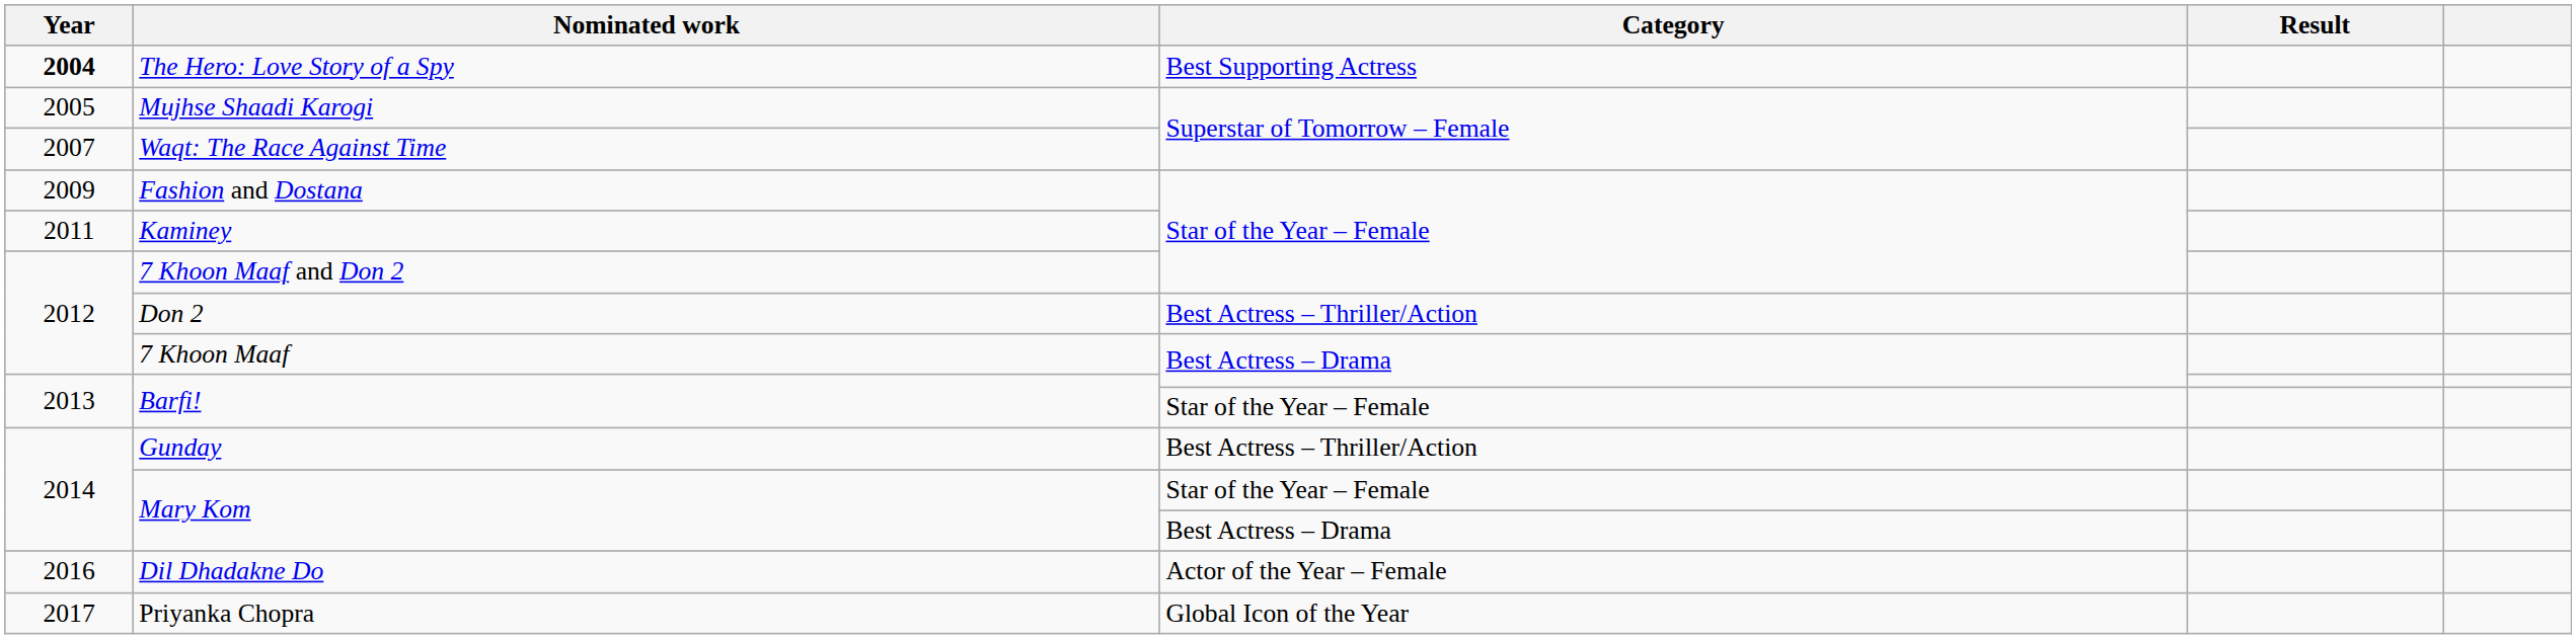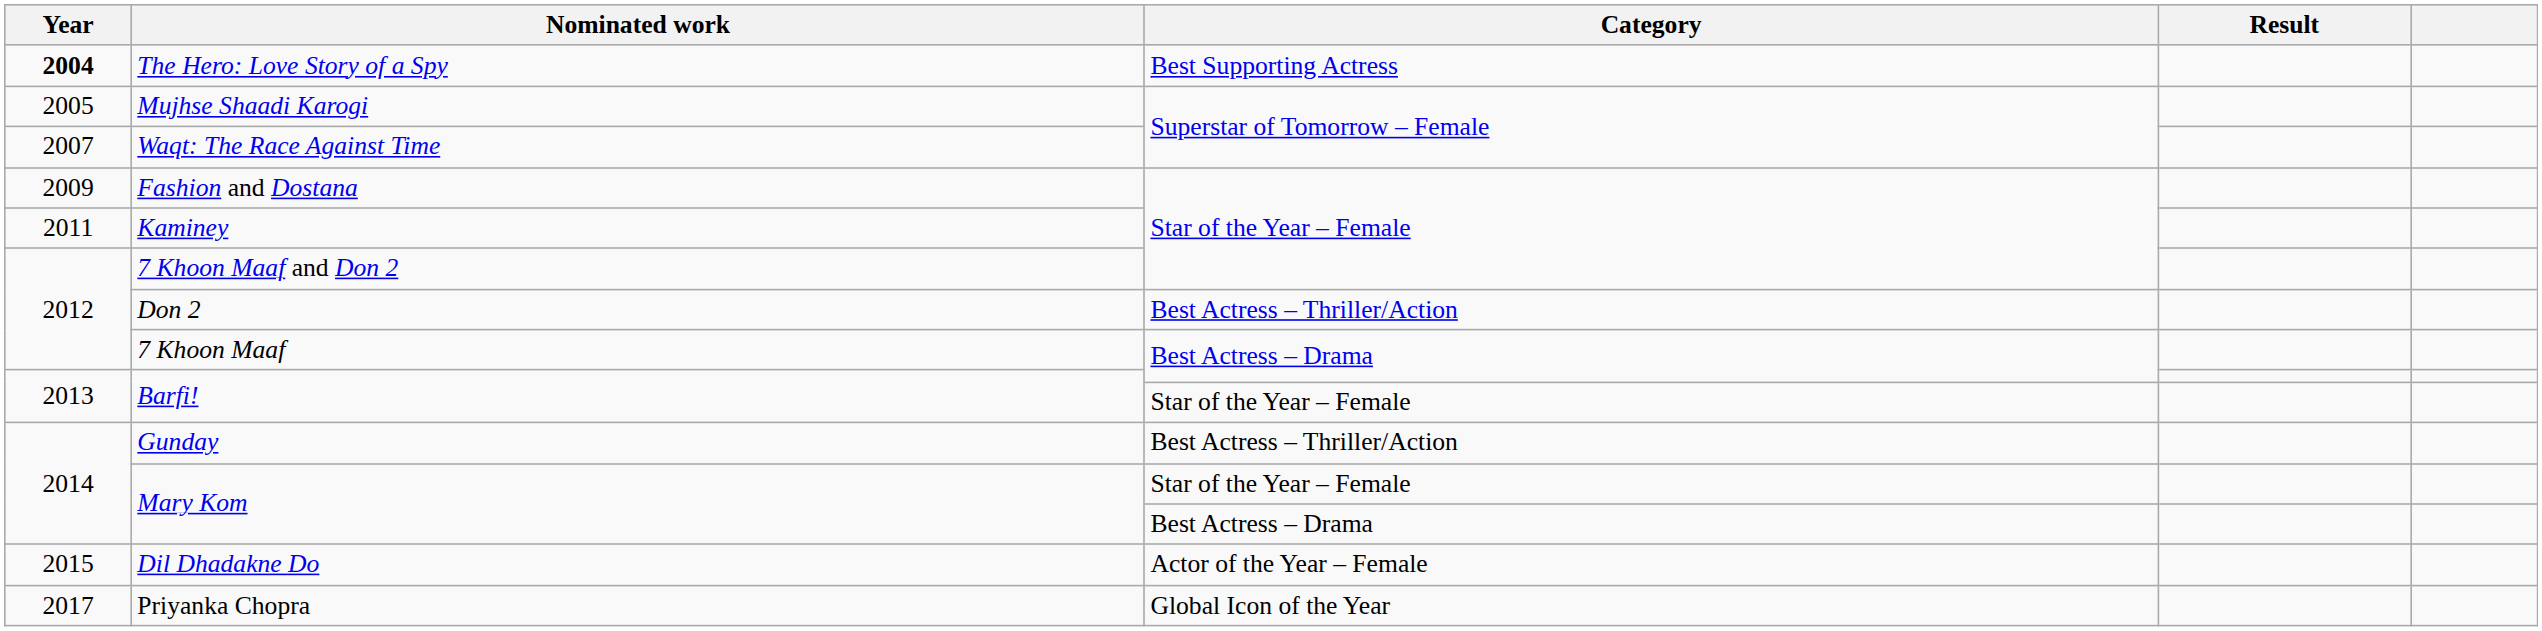Dil Dhadakne Do | Year: 2016 -> 2015
